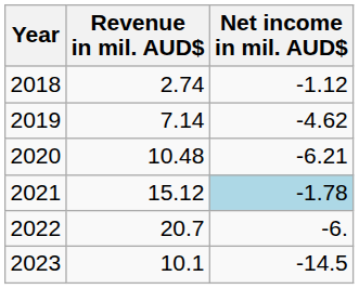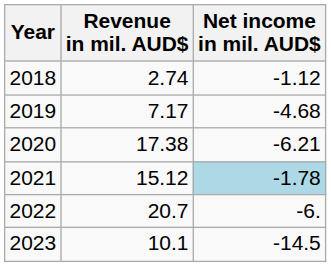2019 | Revenue in mil. AUD$: 7.14 -> 7.17
2019 | Net income in mil. AUD$: -4.62 -> -4.68
2020 | Revenue in mil. AUD$: 10.48 -> 17.38
